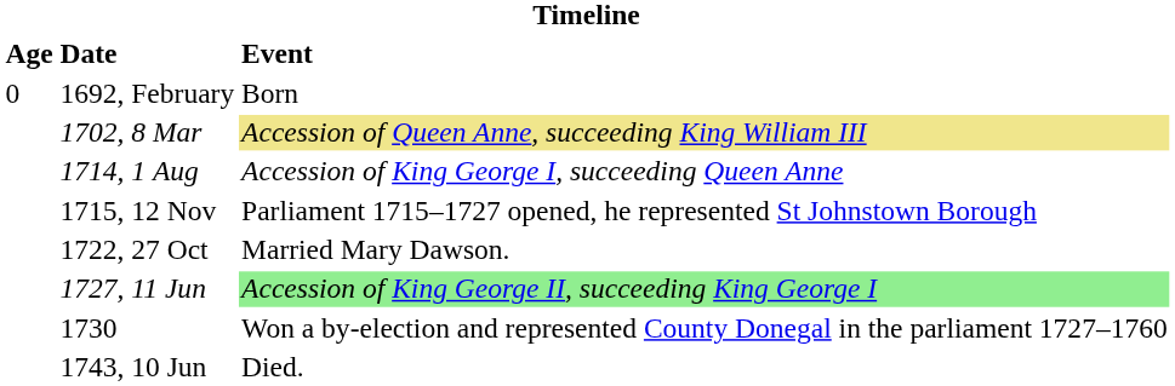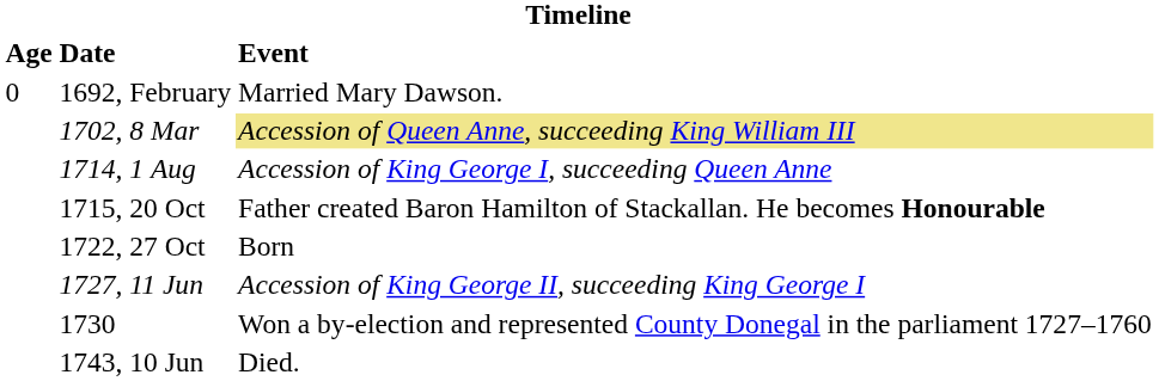1692, February | Event: Born -> Married Mary Dawson.
+ row: 1715, 20 Oct | Father created Baron Hamilton of Stackallan. He becomes Honourable
- row: 1715, 12 Nov | Parliament 1715–1727 opened, he represented St Johnstown Borough
1722, 27 Oct | Event: Married Mary Dawson. -> Born
1727, 11 Jun | Event: lightgreen background -> no background
